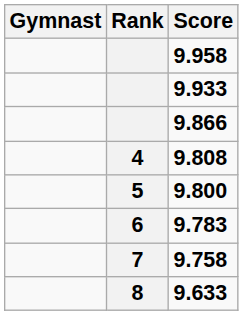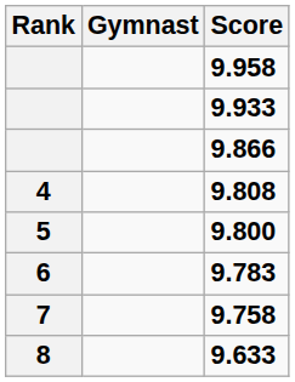columns swapped: Rank <-> Gymnast
